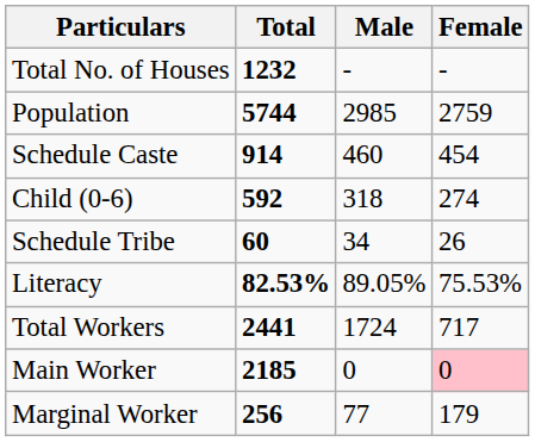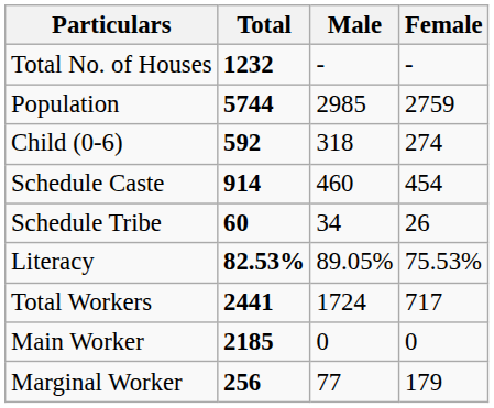rows swapped: Child (0-6) <-> Schedule Caste
Main Worker | Female: pink background -> no background
